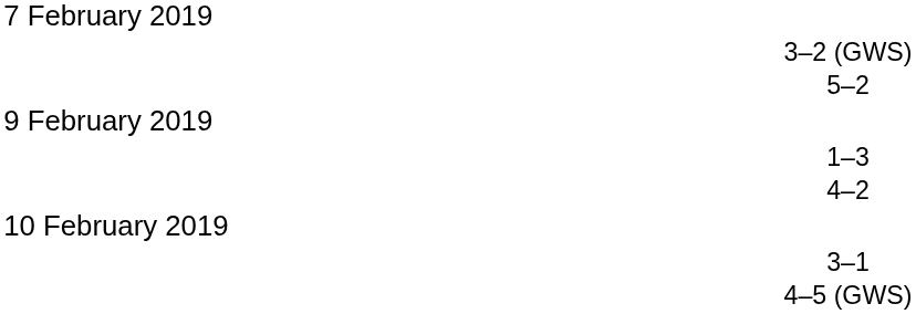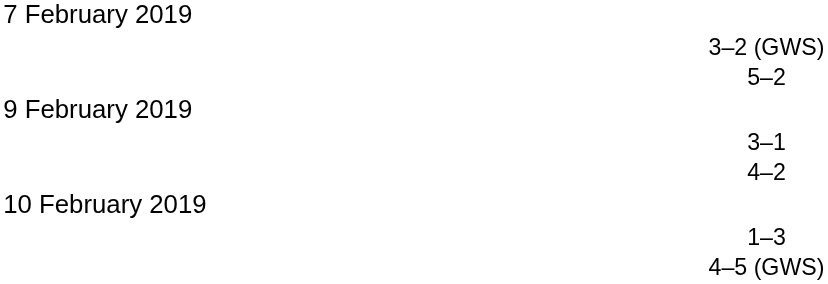rows swapped: 1–3 <-> 3–1
